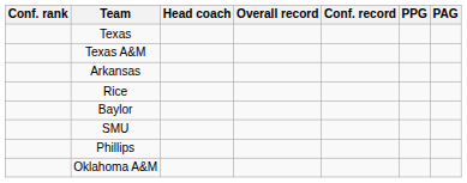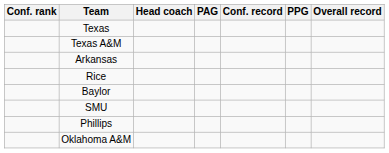columns swapped: Overall record <-> PAG
